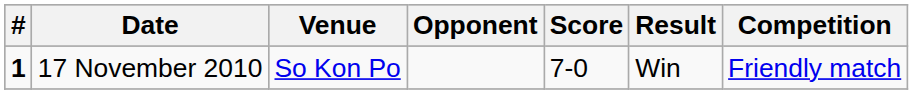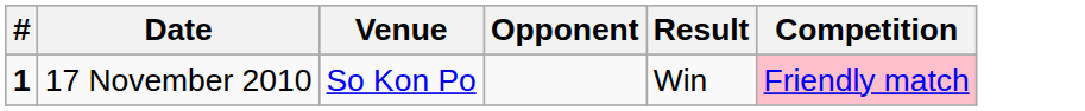- column: Score | 7-0
17 November 2010 | Competition: no background -> pink background
